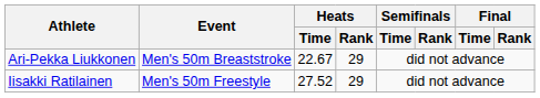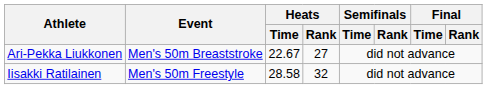Ari-Pekka Liukkonen | Heats / Rank: 29 -> 27
Iisakki Ratilainen | Heats / Time: 27.52 -> 28.58
Iisakki Ratilainen | Heats / Rank: 29 -> 32
